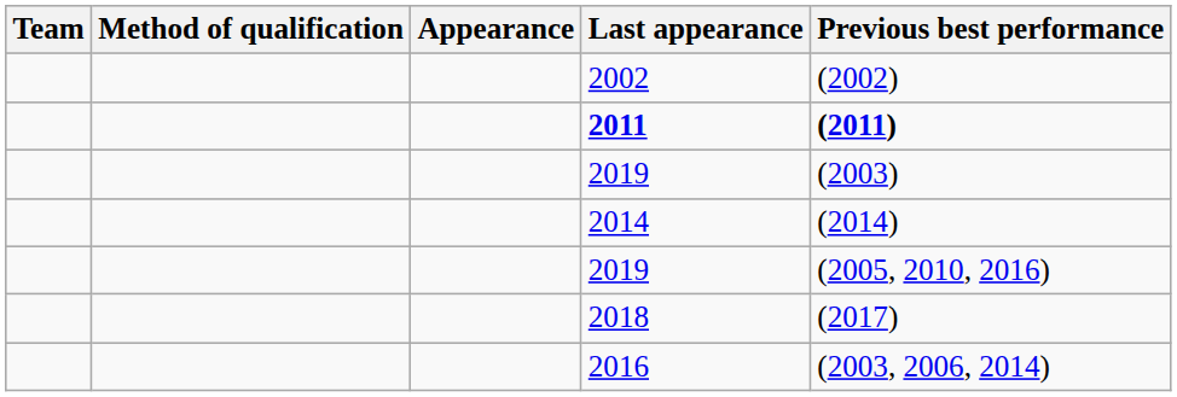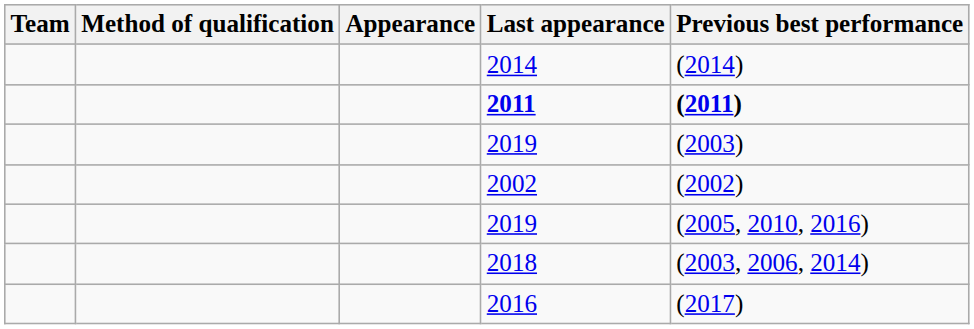rows swapped: 2002 <-> 2014
2018 | Previous best performance: (2017) -> (2003, 2006, 2014)
2016 | Previous best performance: (2003, 2006, 2014) -> (2017)
